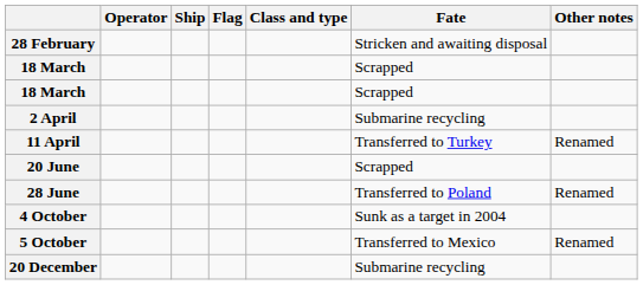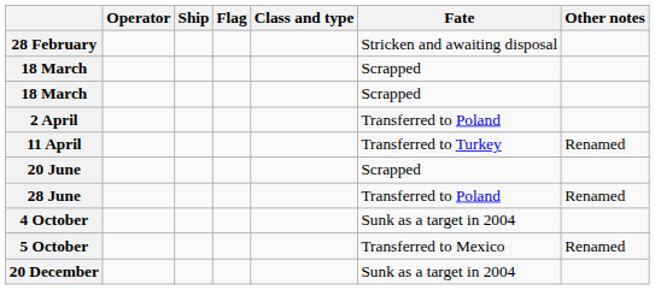2 April | Fate: Submarine recycling -> Transferred to Poland
20 December | Fate: Submarine recycling -> Sunk as a target in 2004
